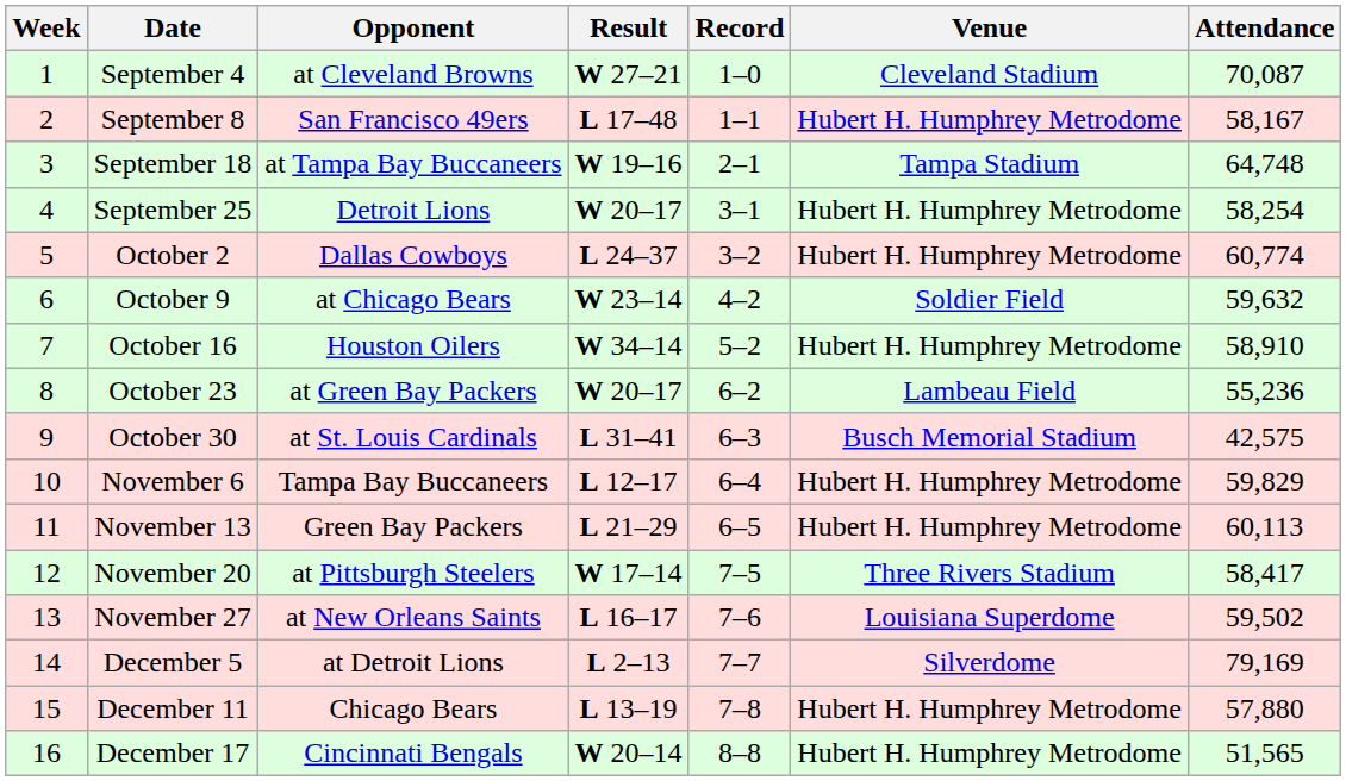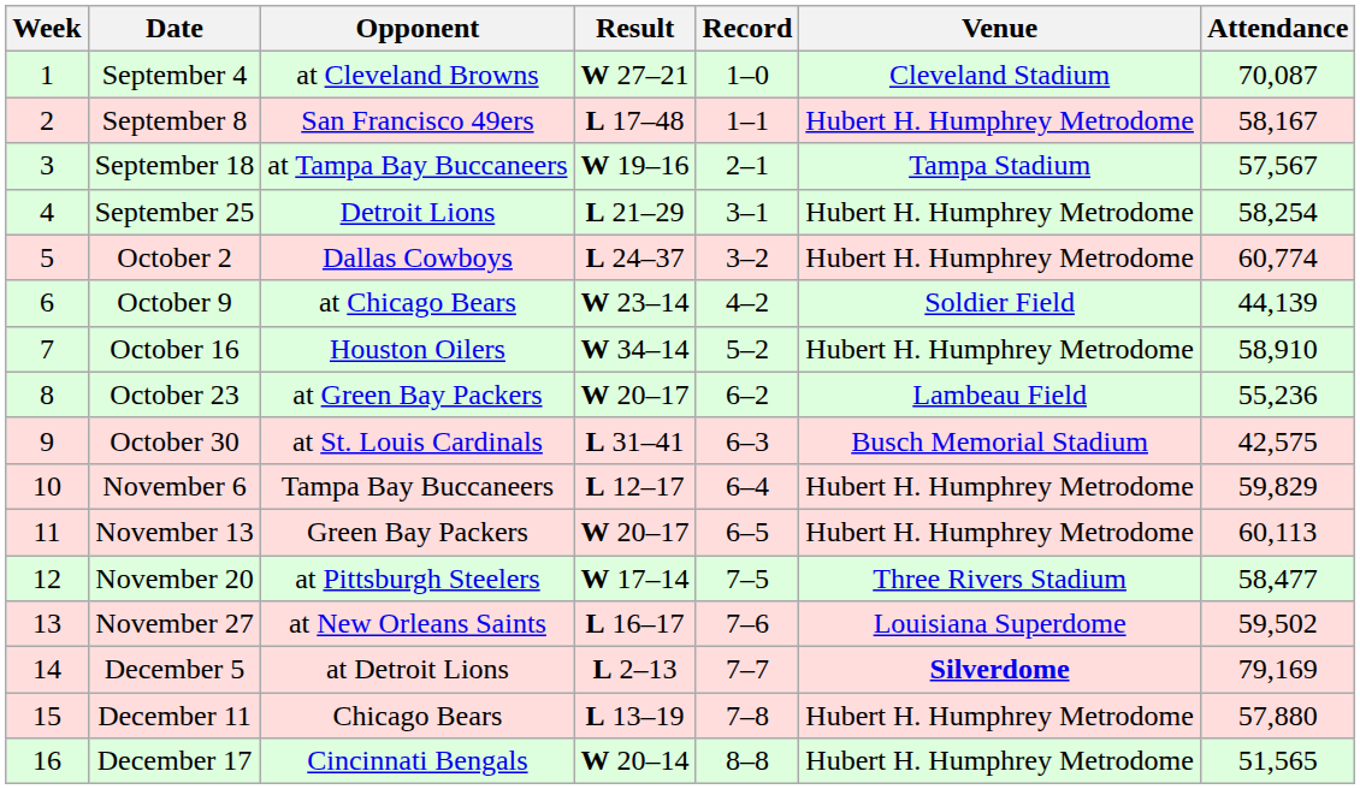September 18 | Attendance: 64,748 -> 57,567
September 25 | Result: W 20–17 -> L 21–29
October 9 | Attendance: 59,632 -> 44,139
November 13 | Result: L 21–29 -> W 20–17
November 20 | Attendance: 58,417 -> 58,477
December 5 | Venue: normal -> bold
